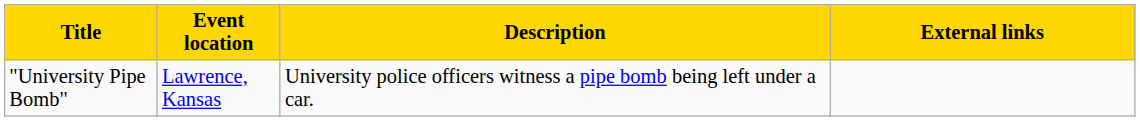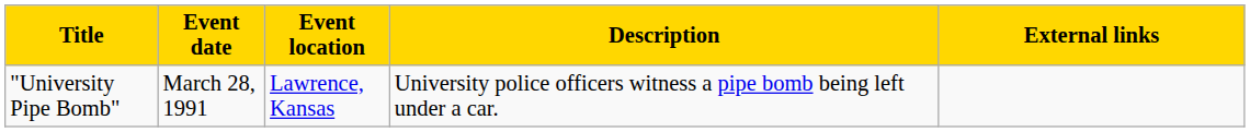+ column: Event date | March 28, 1991
